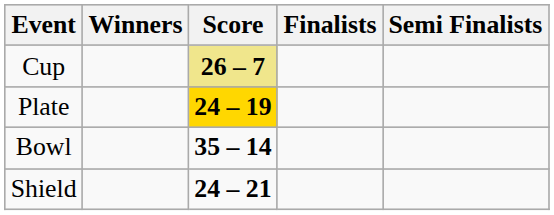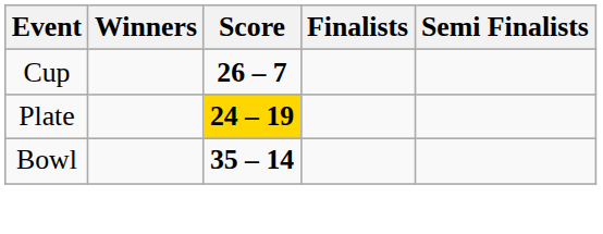Cup | Score: khaki background -> no background
- row: Shield | 24 – 21
